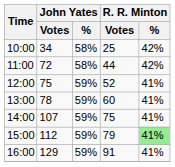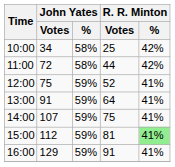13:00 | John Yates / Votes: 78 -> 91
13:00 | R. R. Minton / Votes: 60 -> 64
15:00 | R. R. Minton / Votes: 79 -> 81
